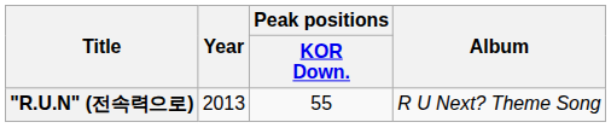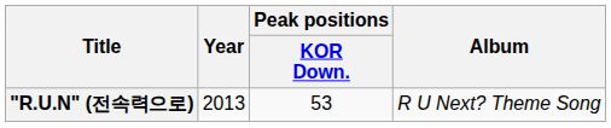"R.U.N" (전속력으로) | Peak positions / KOR Down.: 55 -> 53
